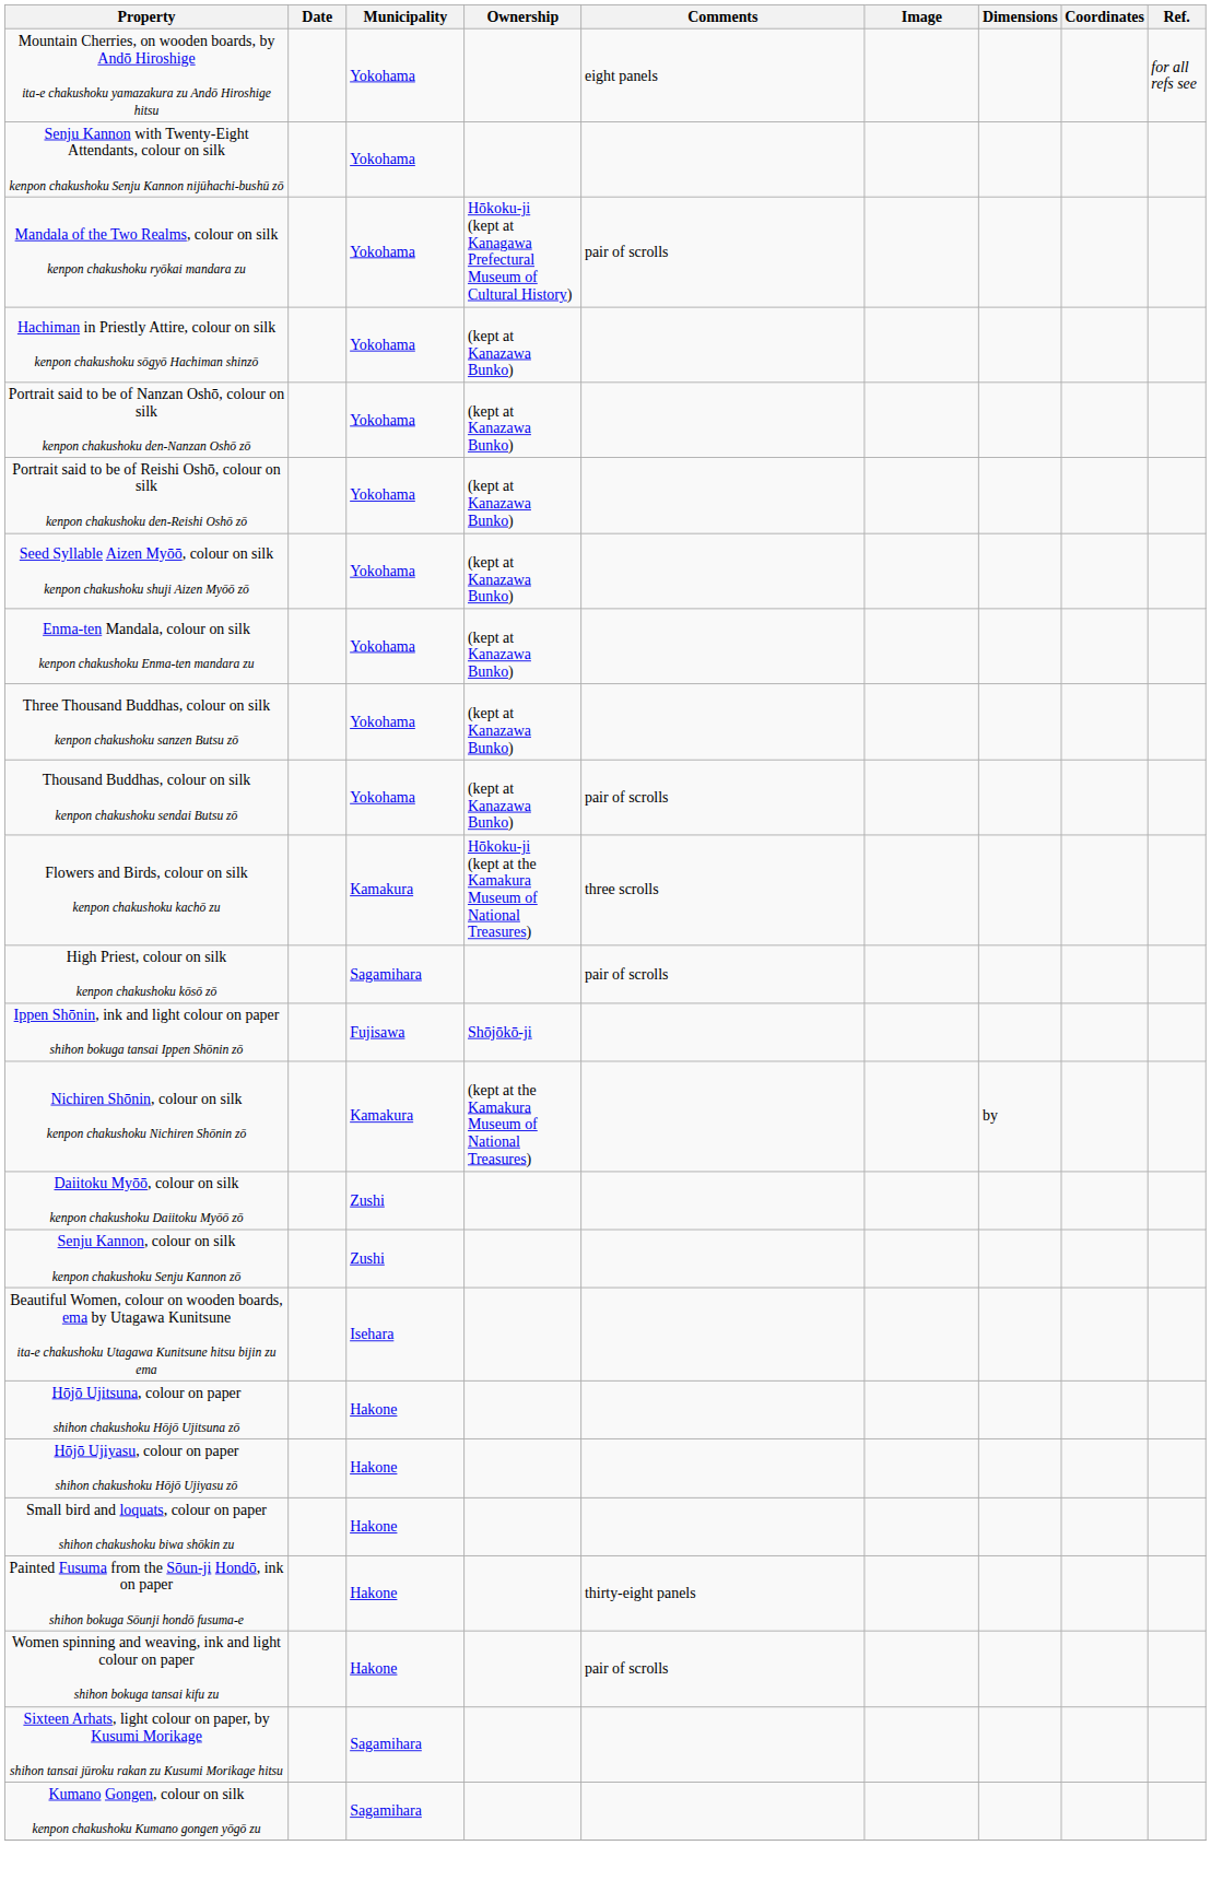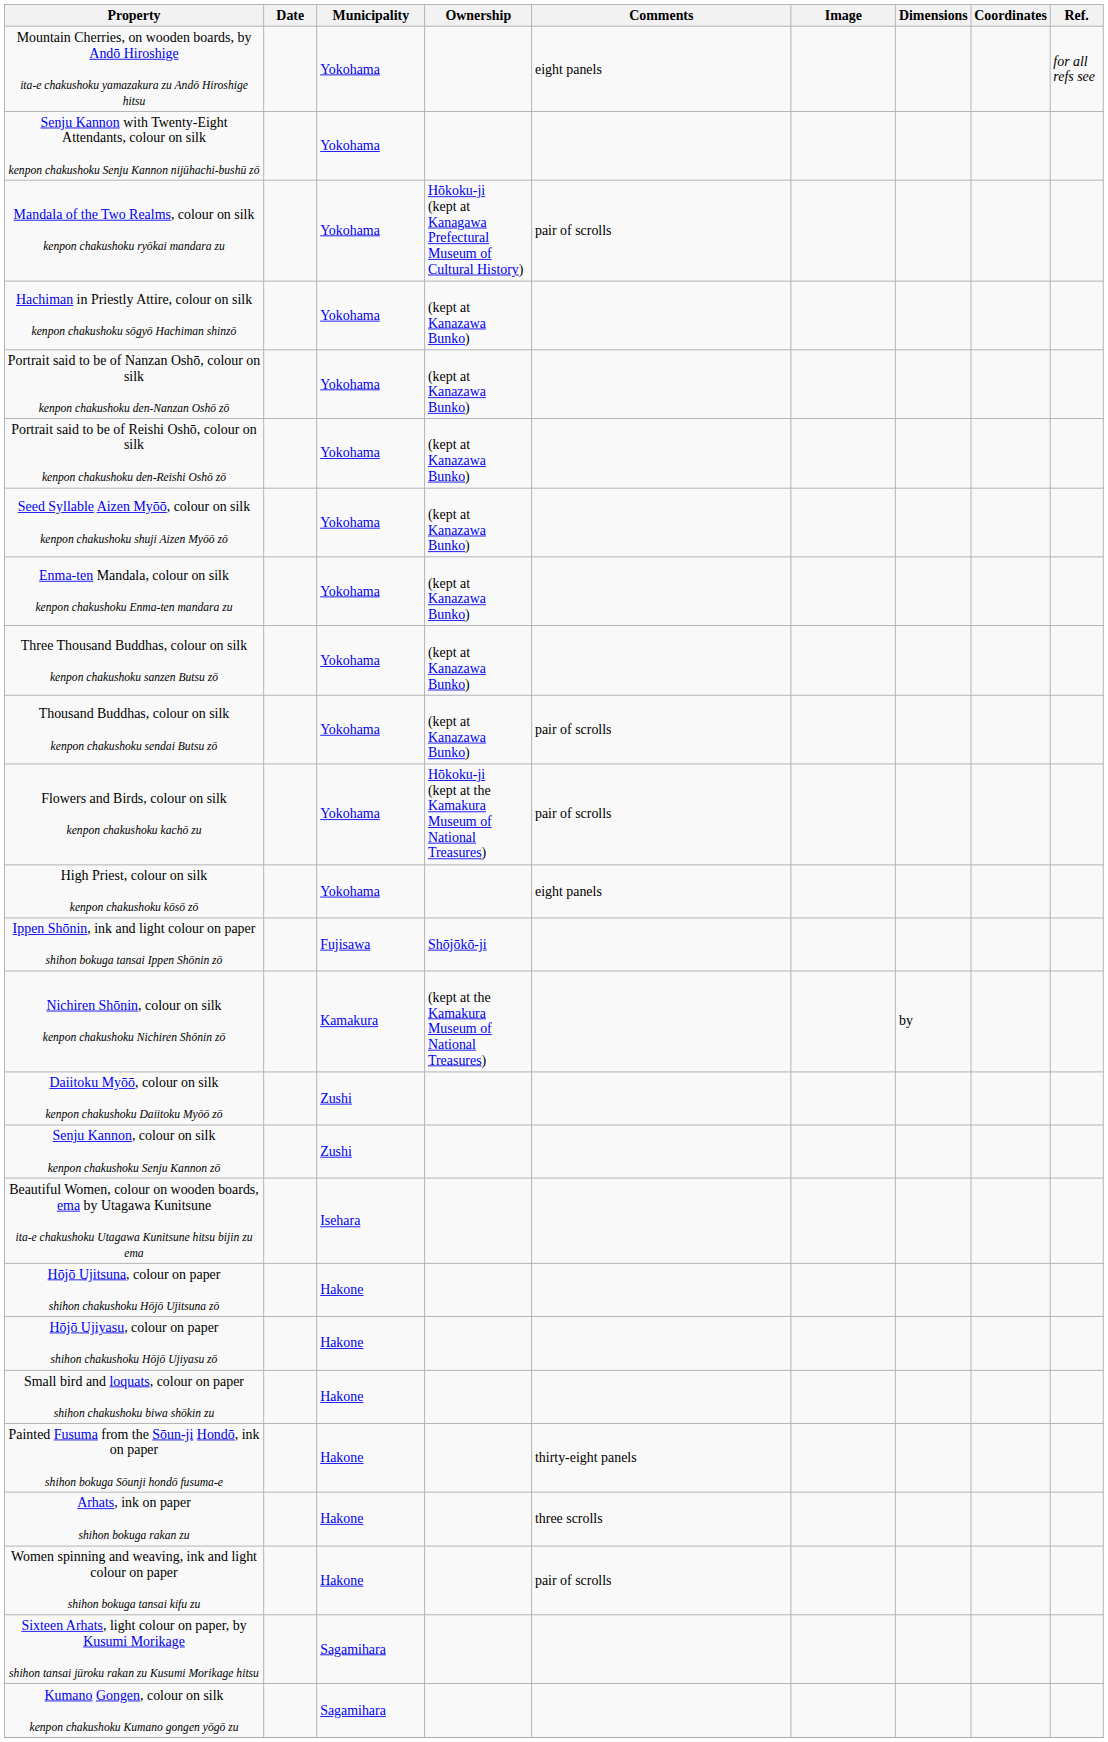Flowers and Birds, colour on silk kenpon chakushoku kachō zu | Municipality: Kamakura -> Yokohama
Flowers and Birds, colour on silk kenpon chakushoku kachō zu | Comments: three scrolls -> pair of scrolls
High Priest, colour on silk kenpon chakushoku kōsō zō | Municipality: Sagamihara -> Yokohama
High Priest, colour on silk kenpon chakushoku kōsō zō | Comments: pair of scrolls -> eight panels
+ row: Arhats, ink on paper shihon bokuga rakan zu | Hakone | three scrolls
